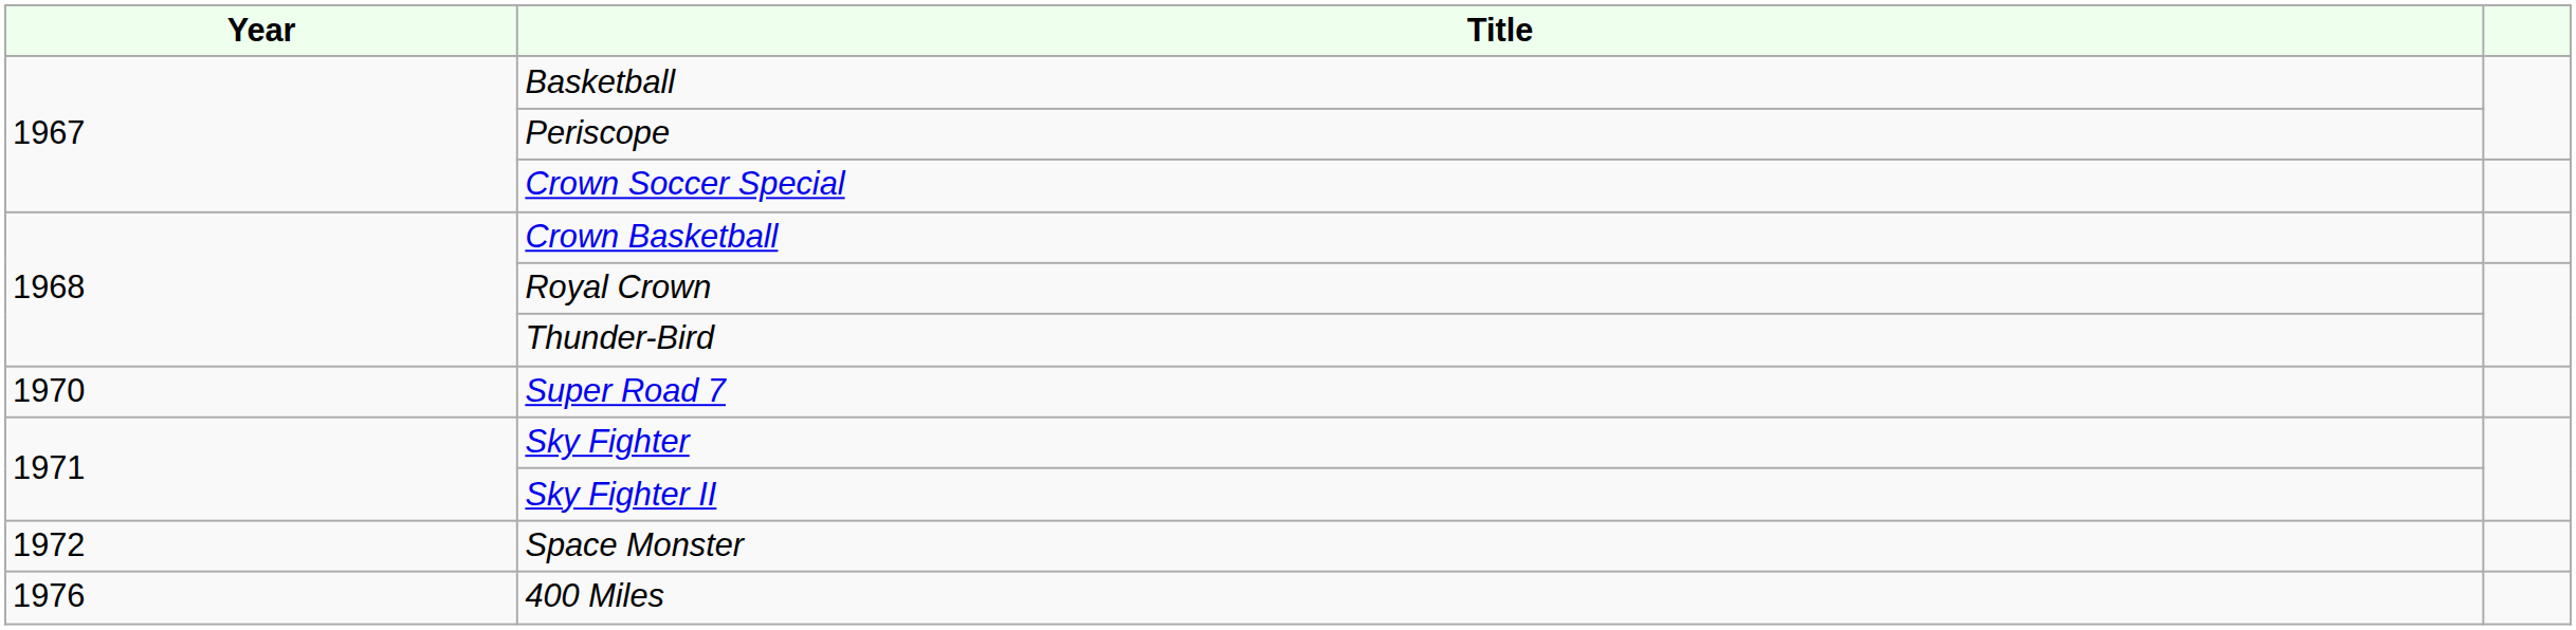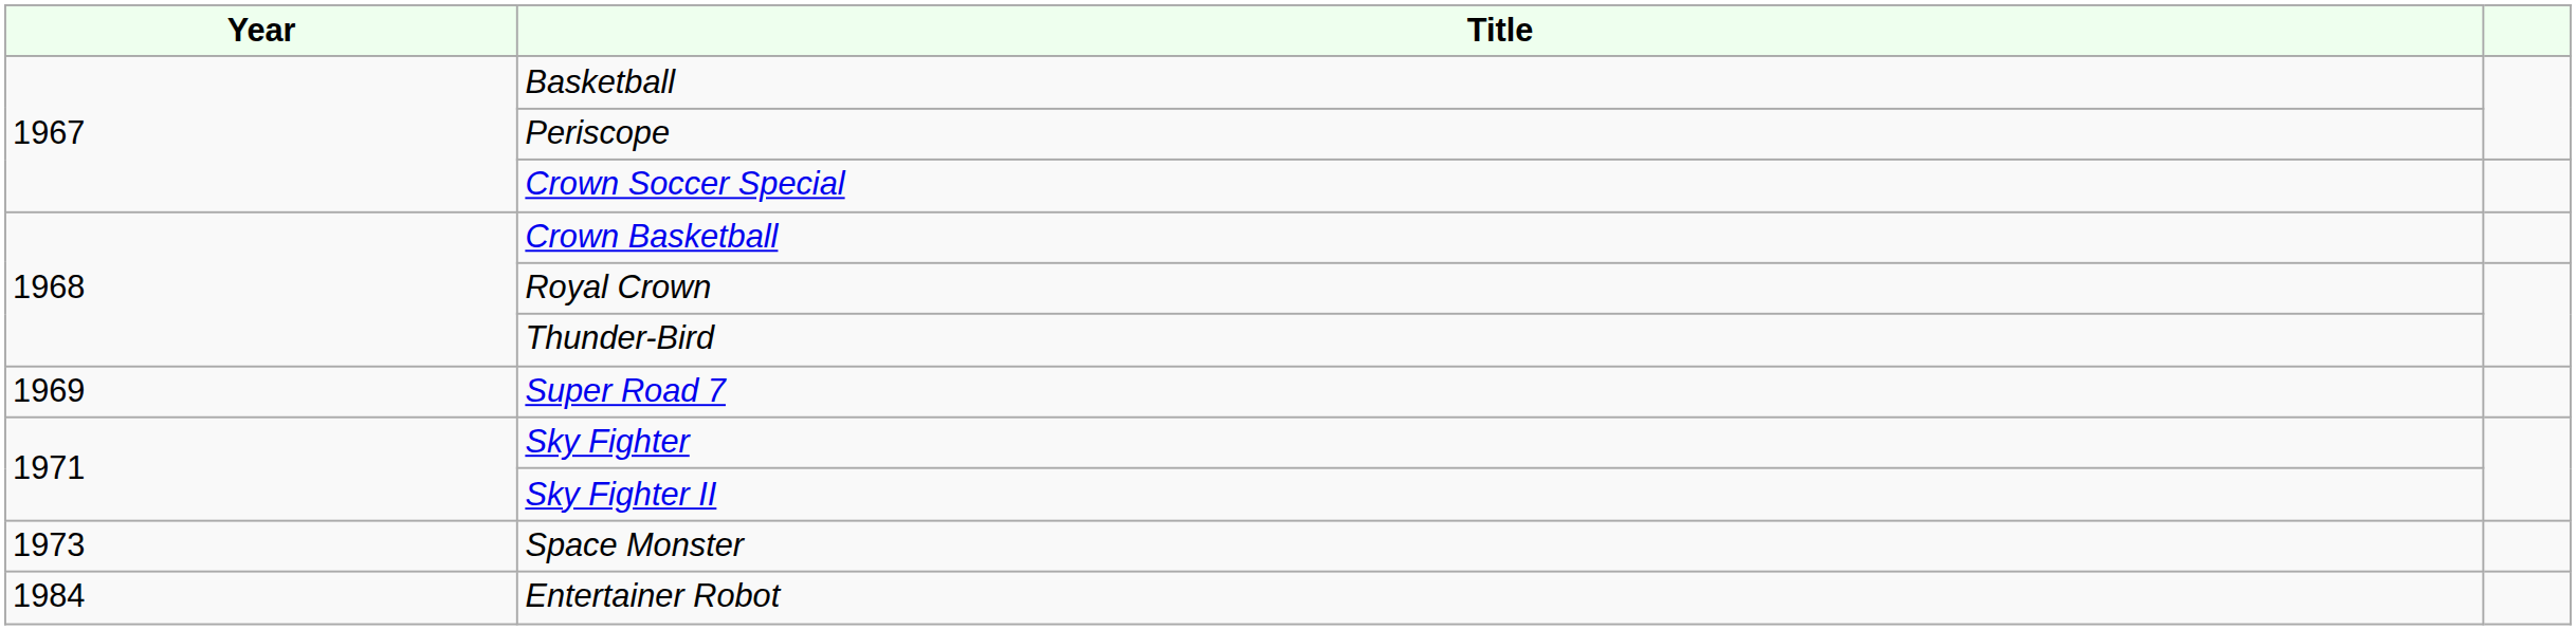Super Road 7 | Year: 1970 -> 1969
Space Monster | Year: 1972 -> 1973
- row: 1976 | 400 Miles
+ row: 1984 | Entertainer Robot
